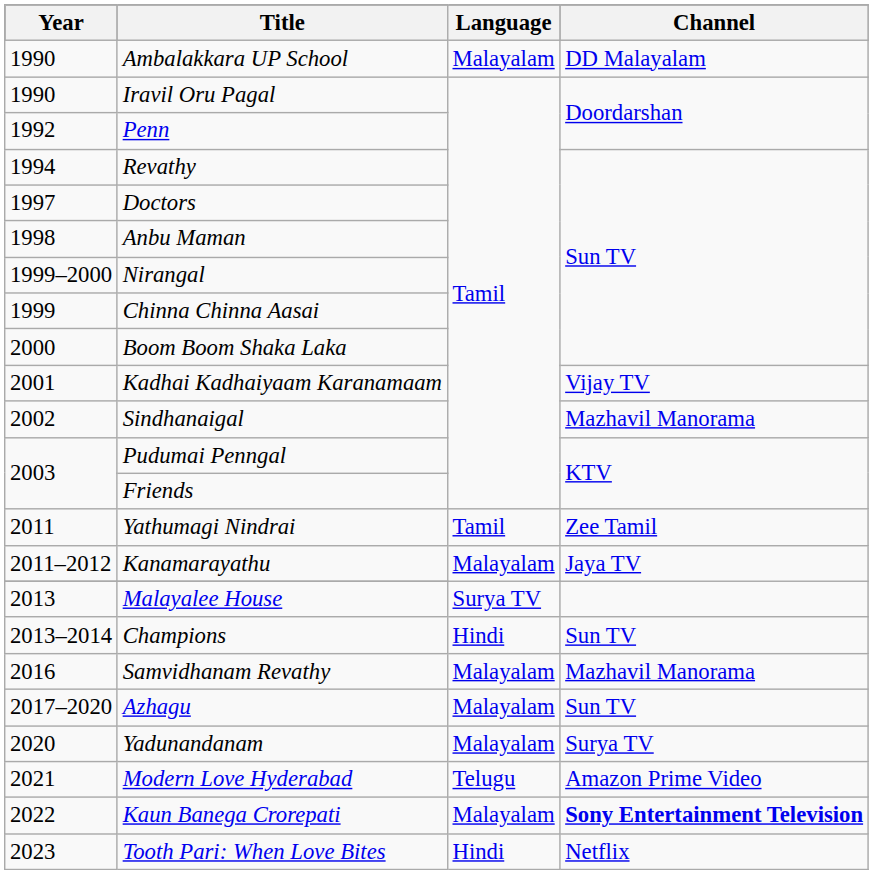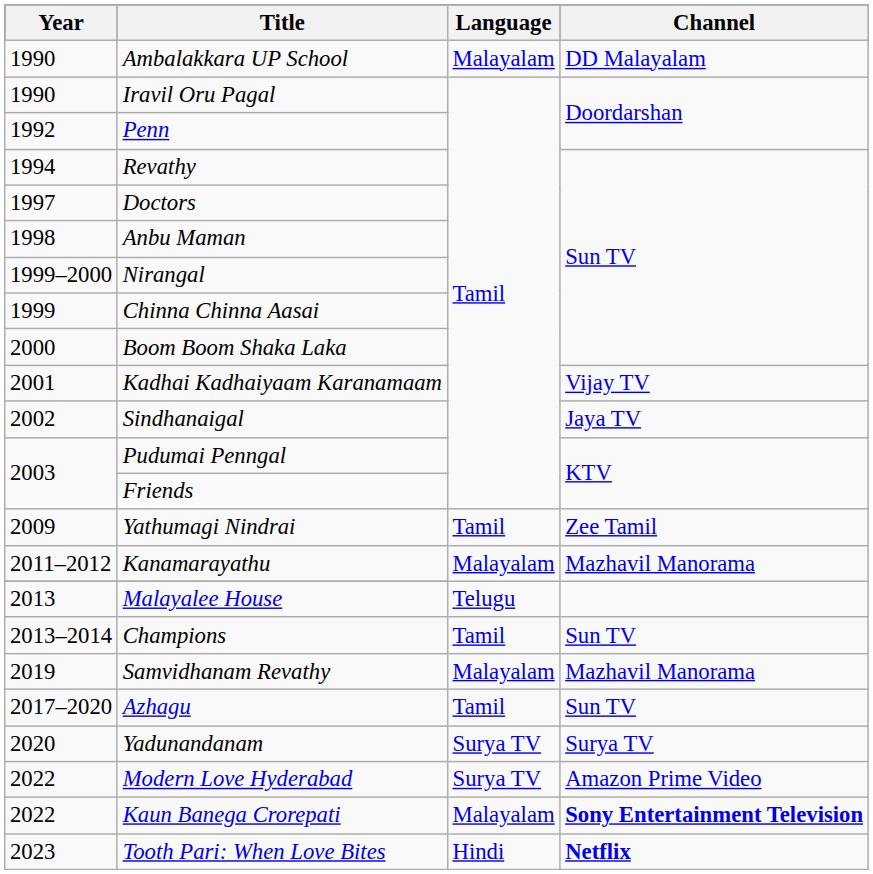Sindhanaigal | Channel: Mazhavil Manorama -> Jaya TV
Yathumagi Nindrai | Year: 2011 -> 2009
Kanamarayathu | Channel: Jaya TV -> Mazhavil Manorama
Malayalee House | Language: Surya TV -> Telugu
Champions | Language: Hindi -> Tamil
Samvidhanam Revathy | Year: 2016 -> 2019
Azhagu | Language: Malayalam -> Tamil
Yadunandanam | Language: Malayalam -> Surya TV
Modern Love Hyderabad | Year: 2021 -> 2022
Modern Love Hyderabad | Language: Telugu -> Surya TV
Tooth Pari: When Love Bites | Channel: normal -> bold
